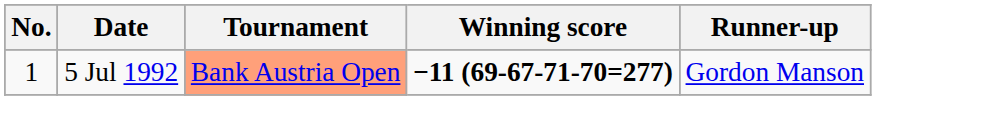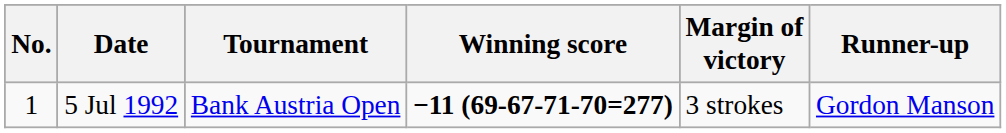+ column: Margin of victory | 3 strokes
5 Jul 1992 | Tournament: lightsalmon background -> no background
